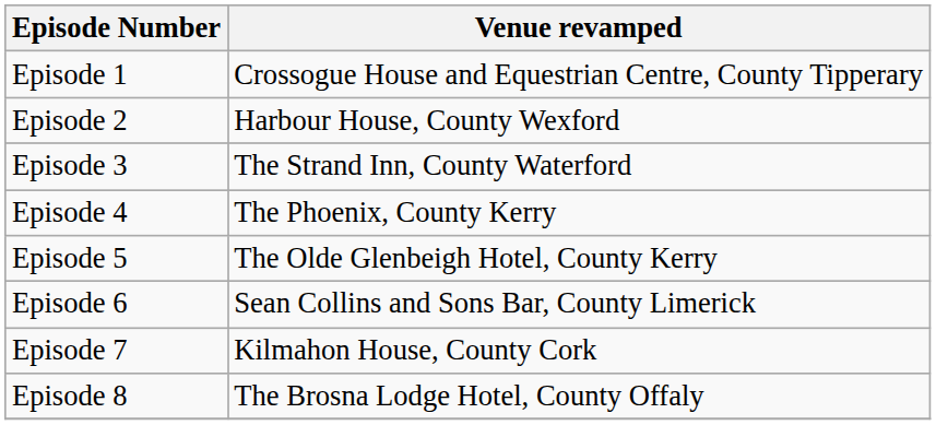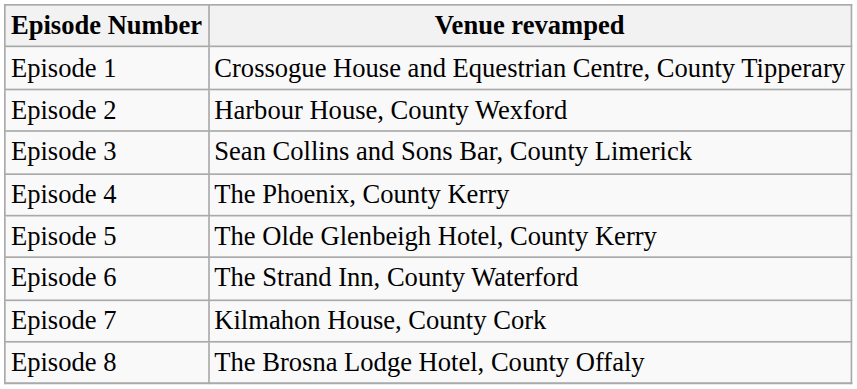Episode 3 | Venue revamped: The Strand Inn, County Waterford -> Sean Collins and Sons Bar, County Limerick
Episode 6 | Venue revamped: Sean Collins and Sons Bar, County Limerick -> The Strand Inn, County Waterford
